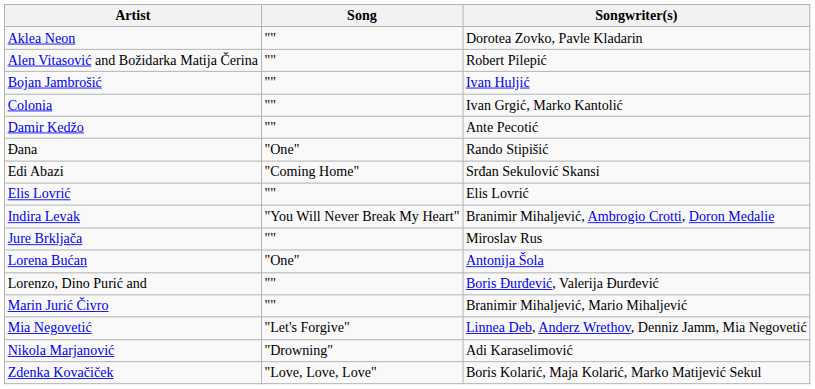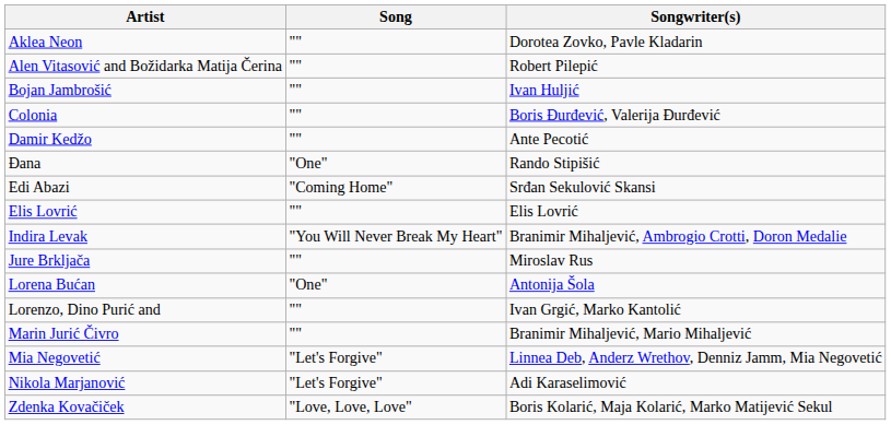Colonia | Songwriter(s): Ivan Grgić, Marko Kantolić -> Boris Đurđević, Valerija Đurđević
Lorenzo, Dino Purić and | Songwriter(s): Boris Đurđević, Valerija Đurđević -> Ivan Grgić, Marko Kantolić
Nikola Marjanović | Song: "Drowning" -> "Let's Forgive"
